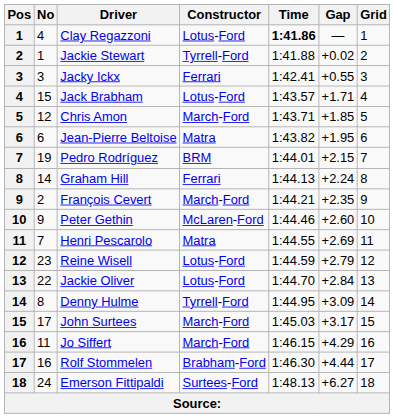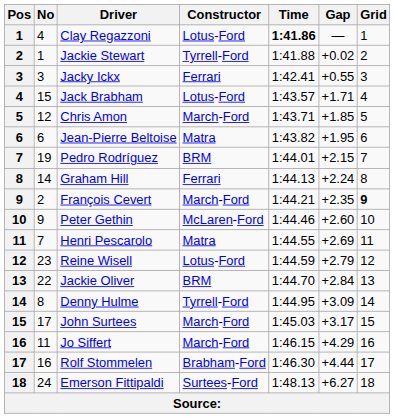François Cevert | Grid: normal -> bold
Jackie Oliver | Constructor: Lotus-Ford -> BRM
